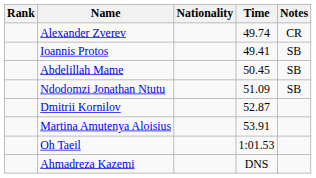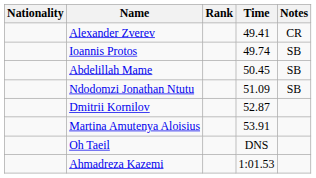columns swapped: Rank <-> Nationality
Alexander Zverev | Time: 49.74 -> 49.41
Ioannis Protos | Time: 49.41 -> 49.74
Oh Taeil | Time: 1:01.53 -> DNS
Ahmadreza Kazemi | Time: DNS -> 1:01.53
